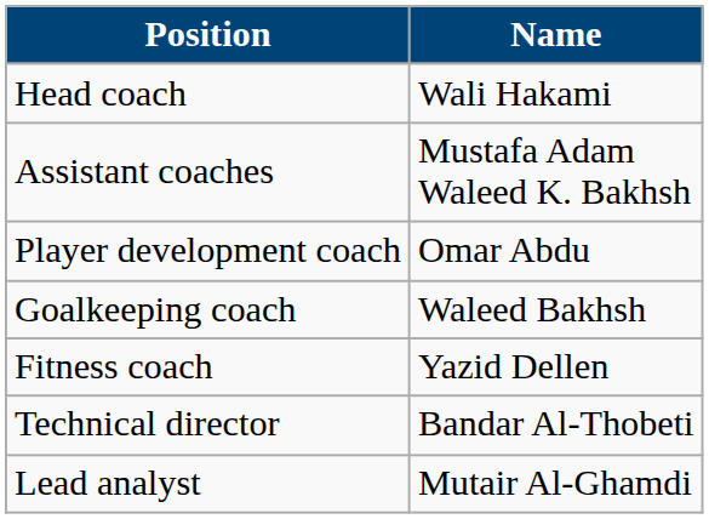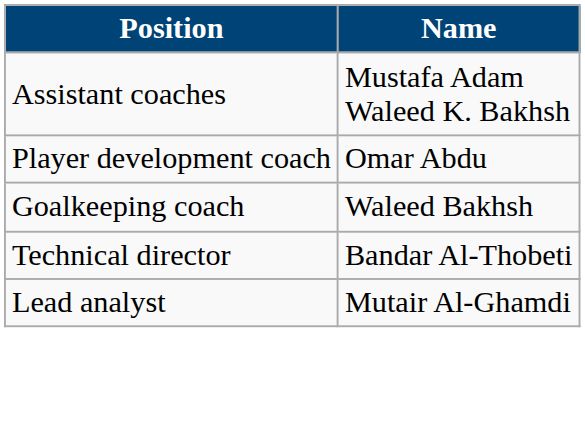- row: Head coach | Wali Hakami
- row: Fitness coach | Yazid Dellen
